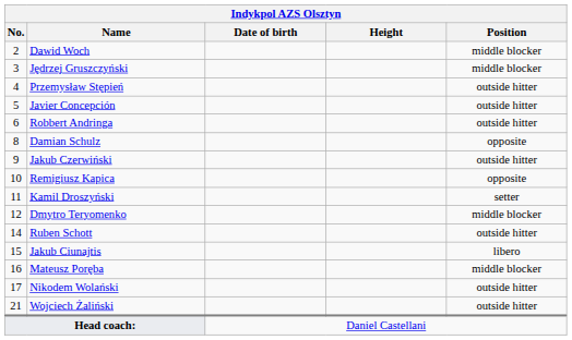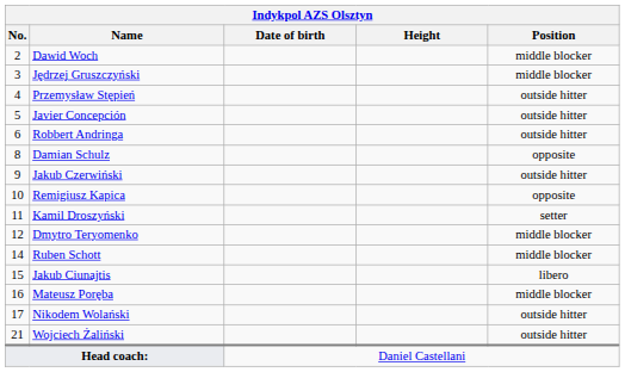Ruben Schott | Position: outside hitter -> middle blocker
